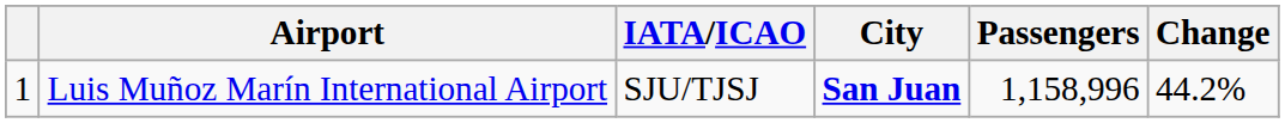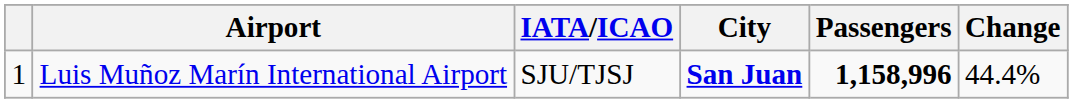Luis Muñoz Marín International Airport | Passengers: normal -> bold
Luis Muñoz Marín International Airport | Change: 44.2% -> 44.4%
